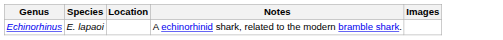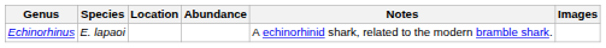+ column: Abundance
